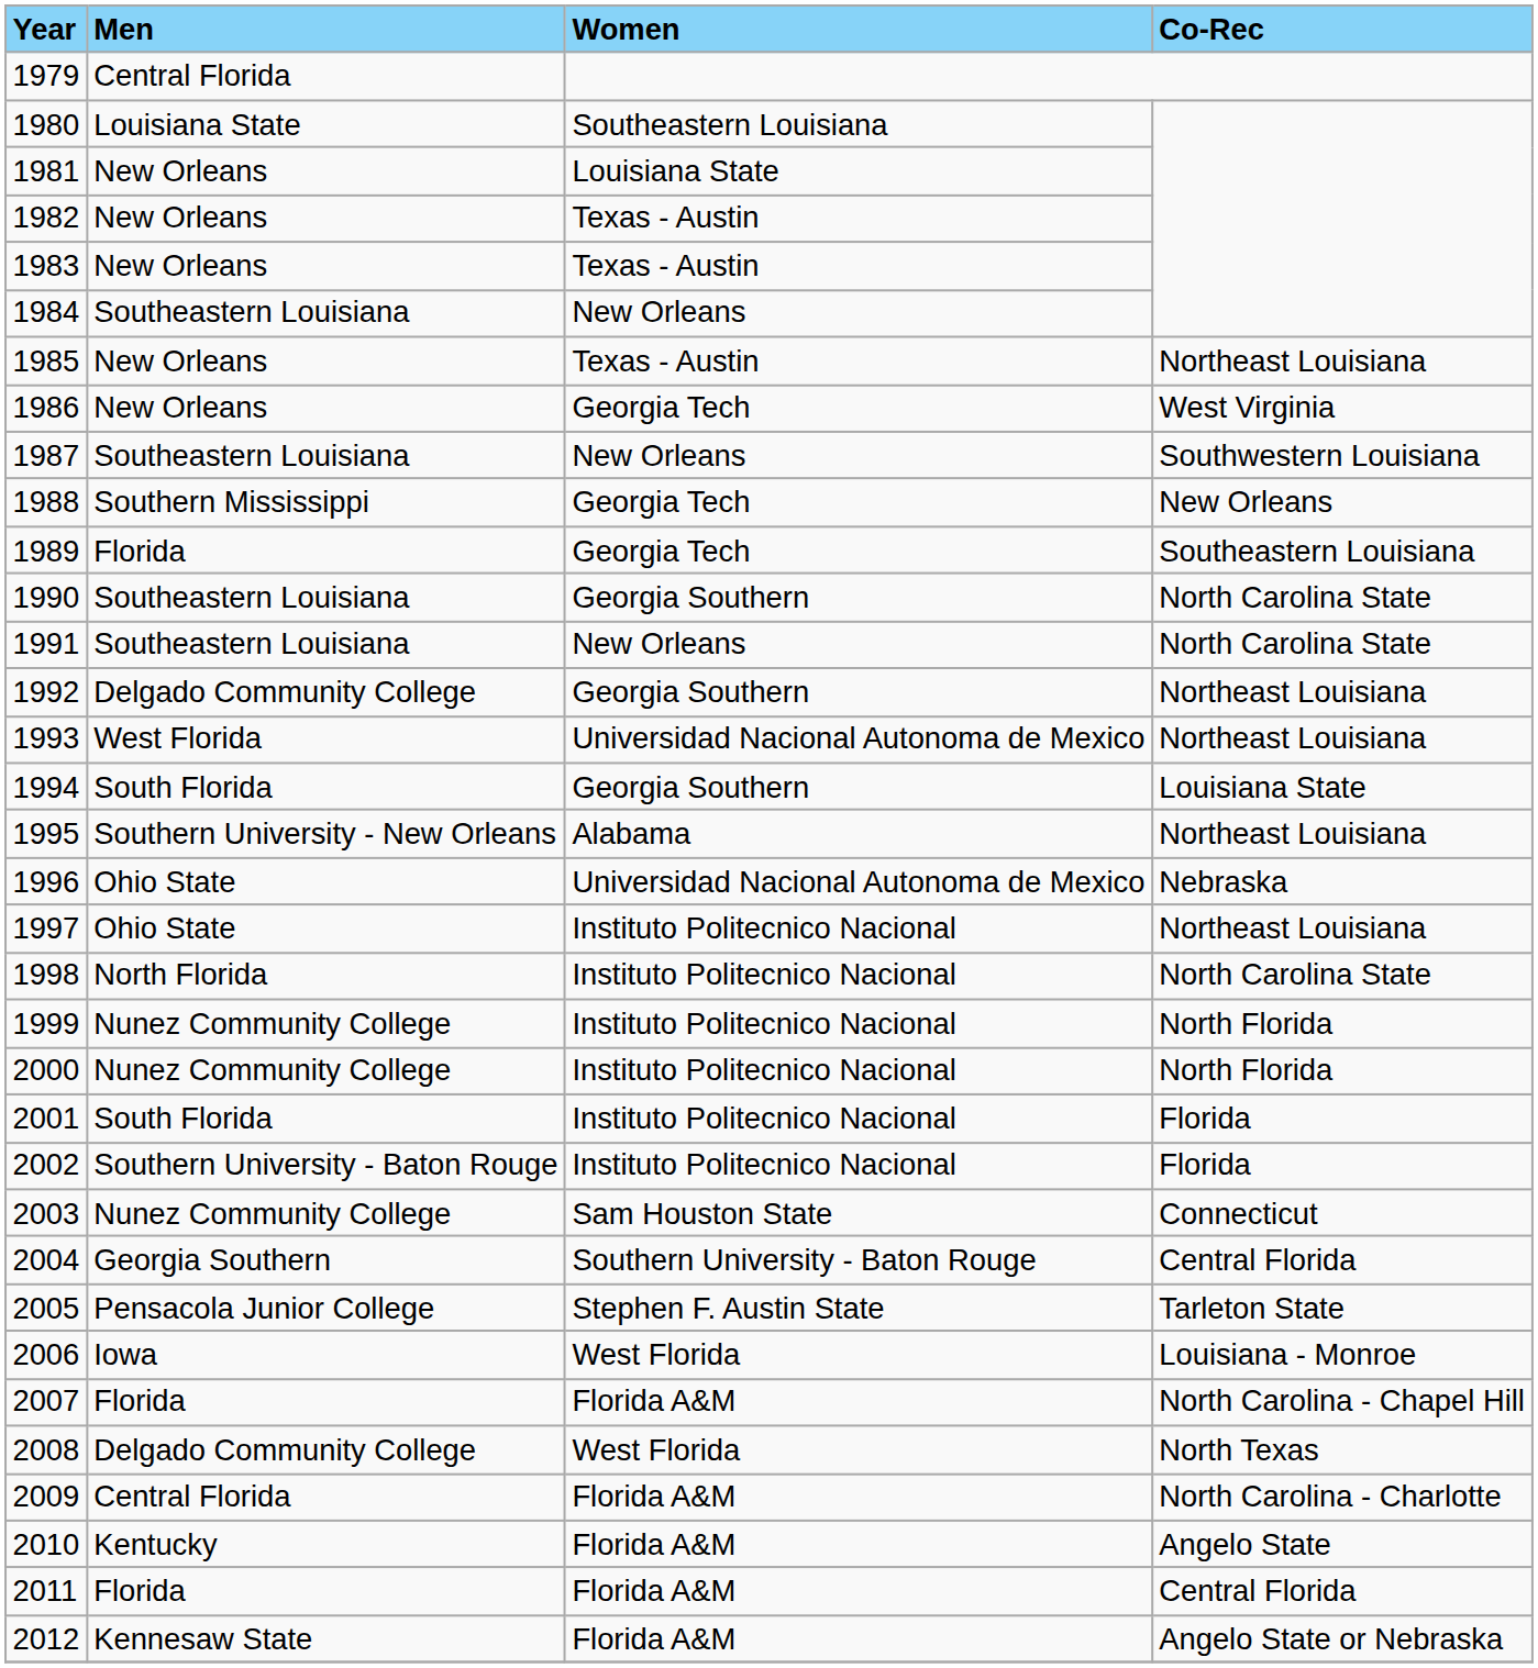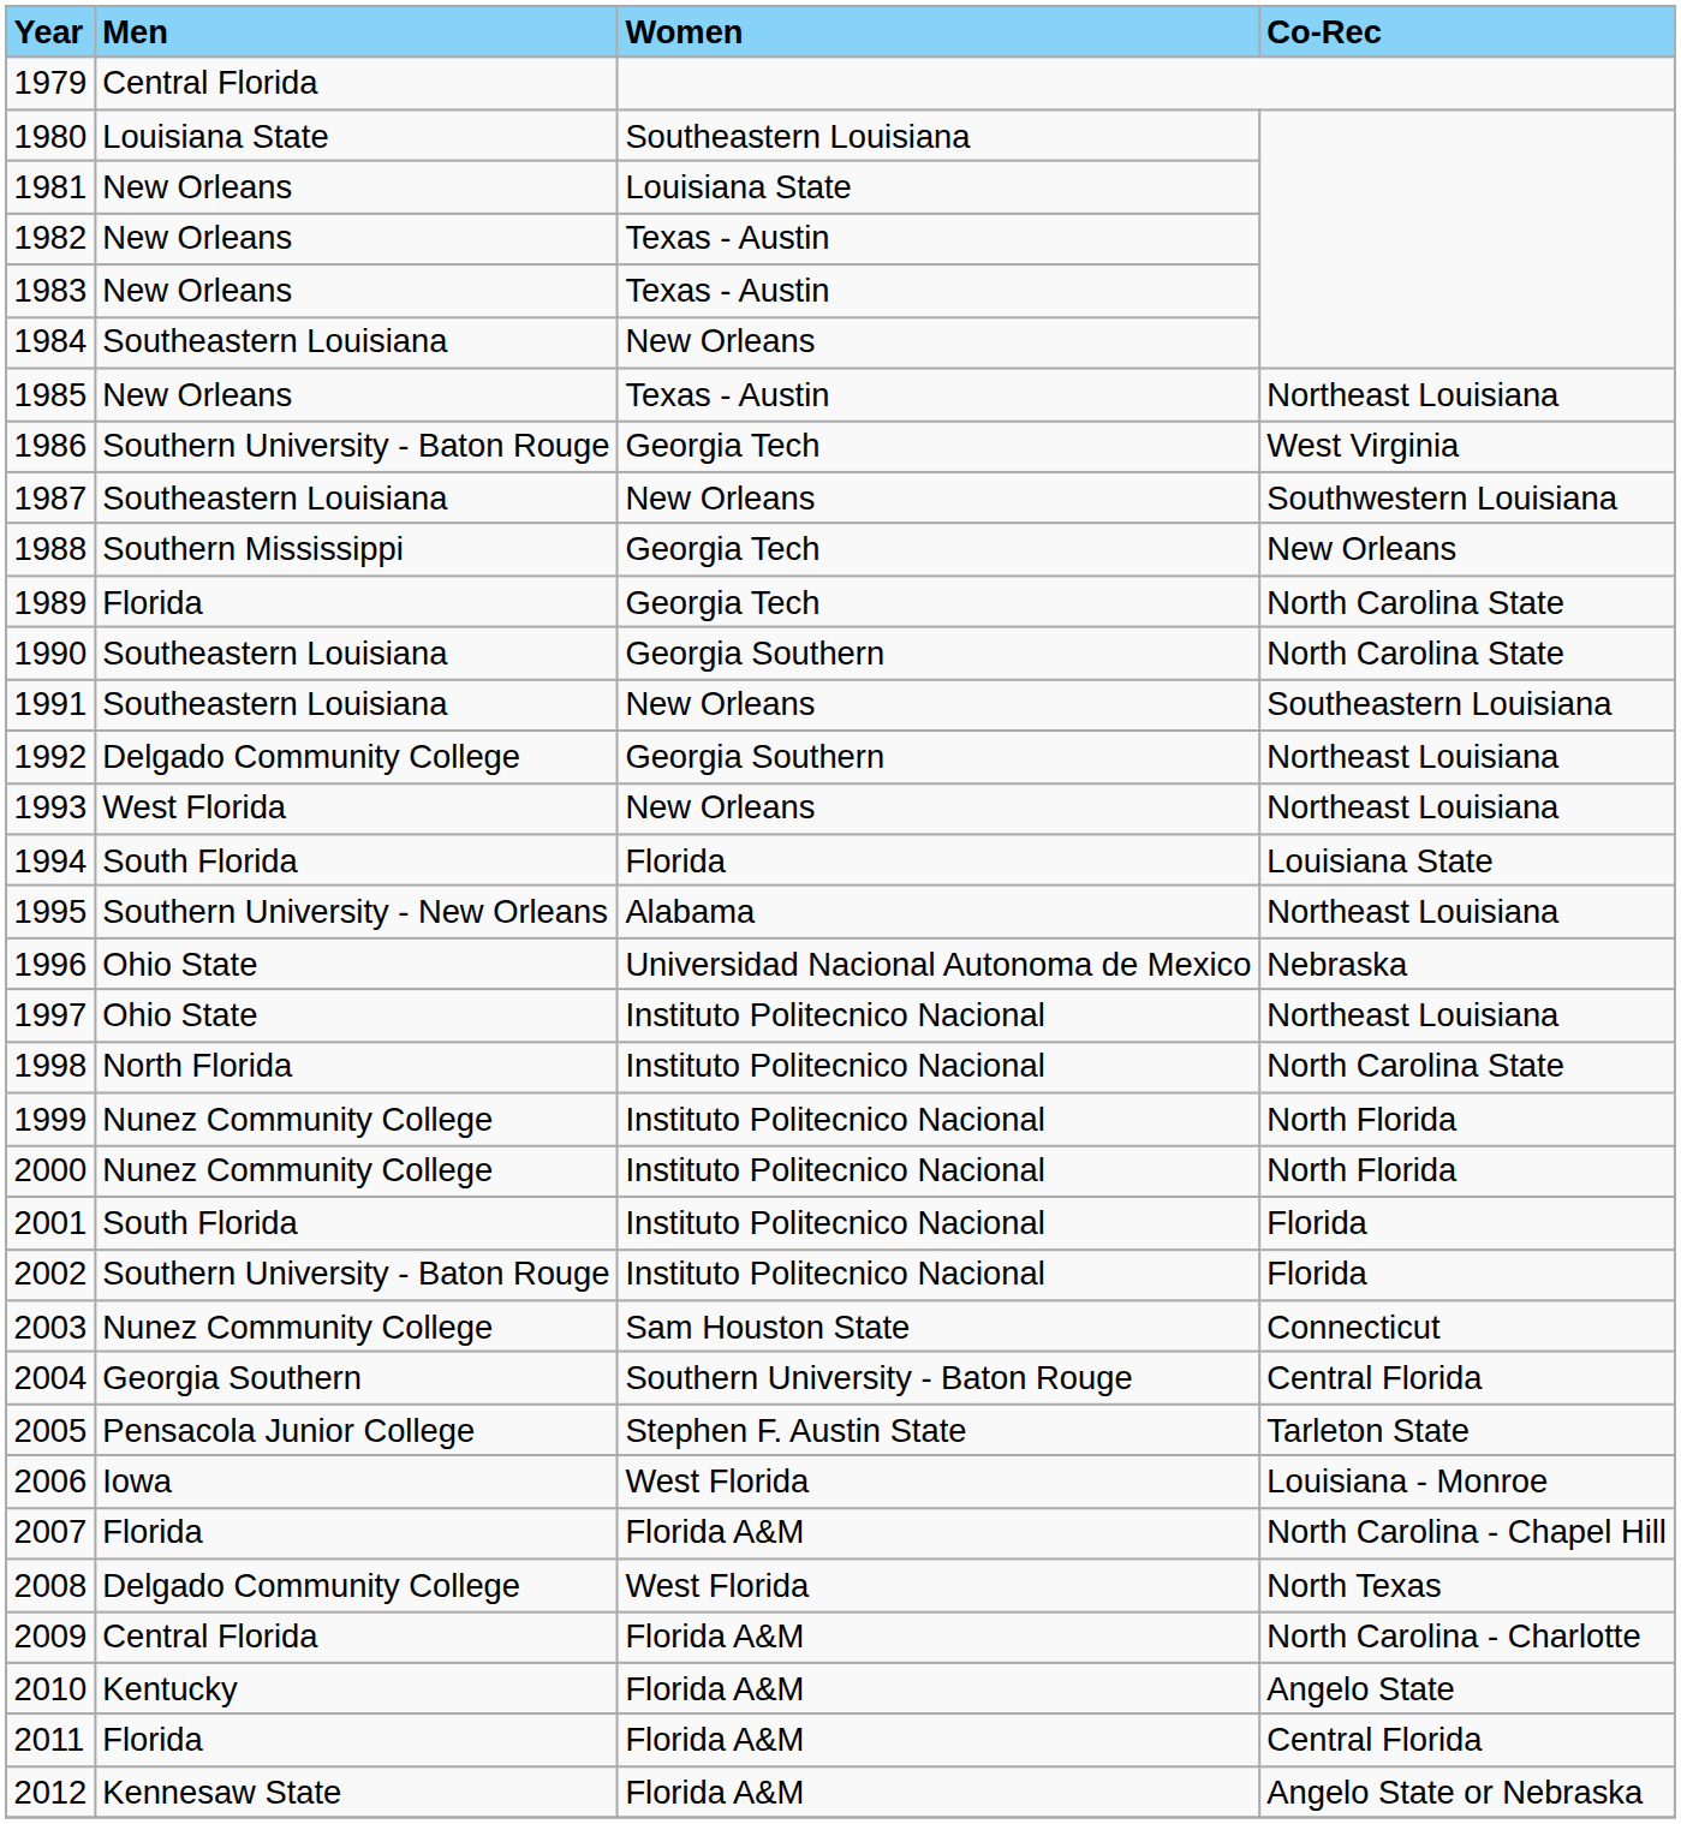1986 | Men: New Orleans -> Southern University - Baton Rouge
1989 | Co-Rec: Southeastern Louisiana -> North Carolina State
1991 | Co-Rec: North Carolina State -> Southeastern Louisiana
1993 | Women: Universidad Nacional Autonoma de Mexico -> New Orleans
1994 | Women: Georgia Southern -> Florida
